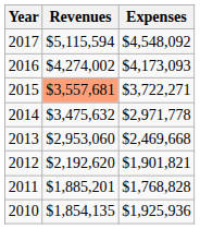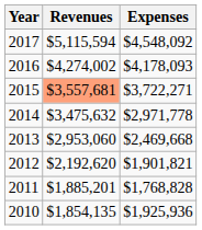2016 | Expenses: $4,173,093 -> $4,178,093
